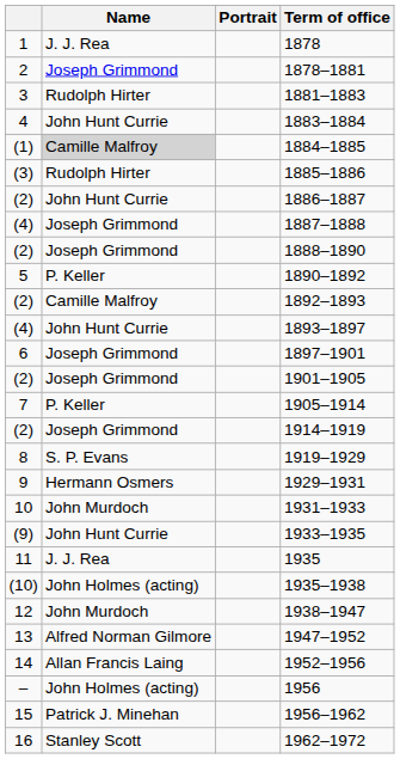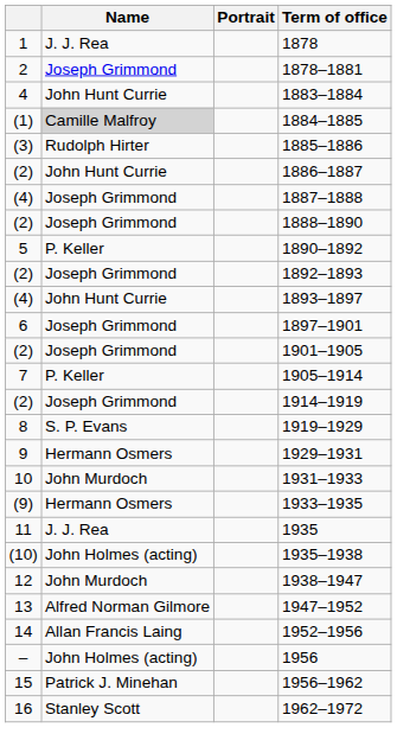- row: 3 | Rudolph Hirter | 1881–1883
1892–1893 | Name: Camille Malfroy -> Joseph Grimmond
1933–1935 | Name: John Hunt Currie -> Hermann Osmers
